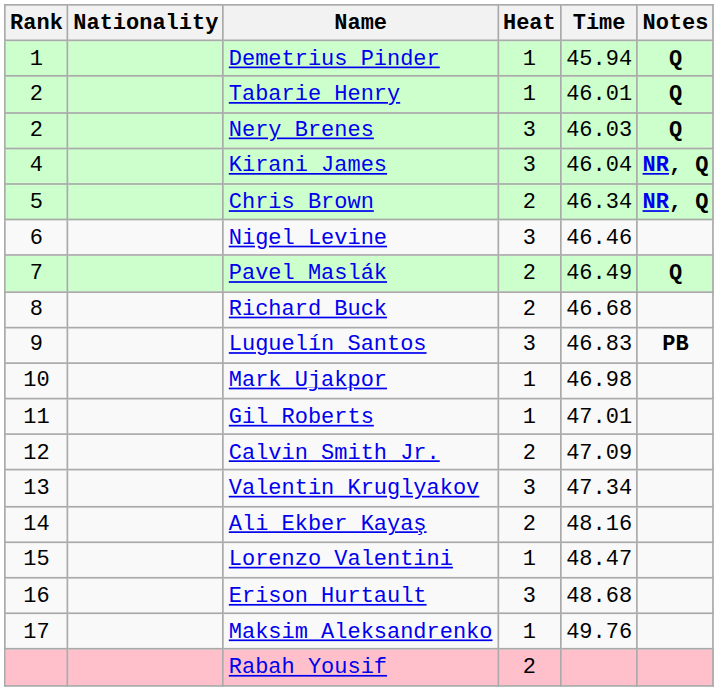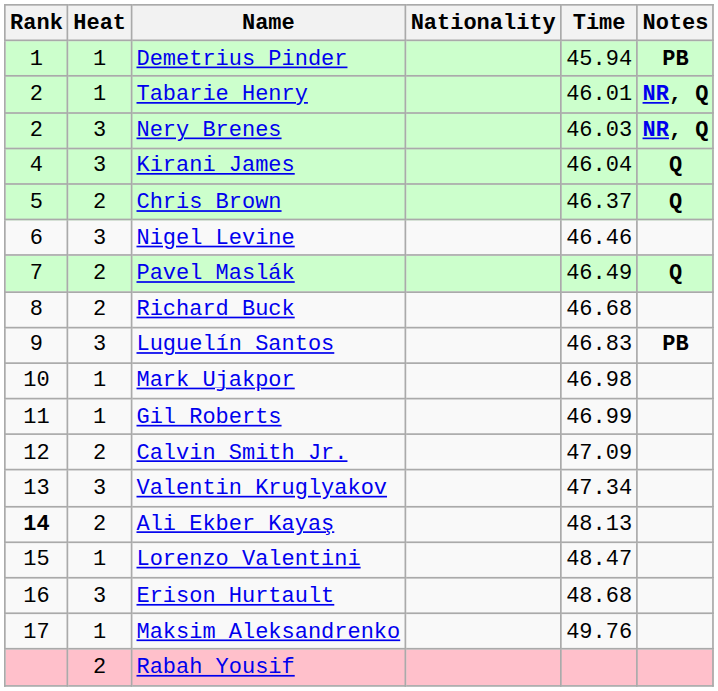columns swapped: Heat <-> Nationality
Demetrius Pinder | Notes: Q -> PB
Tabarie Henry | Notes: Q -> NR, Q
Nery Brenes | Notes: Q -> NR, Q
Kirani James | Notes: NR, Q -> Q
Chris Brown | Time: 46.34 -> 46.37
Chris Brown | Notes: NR, Q -> Q
Gil Roberts | Time: 47.01 -> 46.99
Ali Ekber Kayaş | Rank: normal -> bold
Ali Ekber Kayaş | Time: 48.16 -> 48.13
